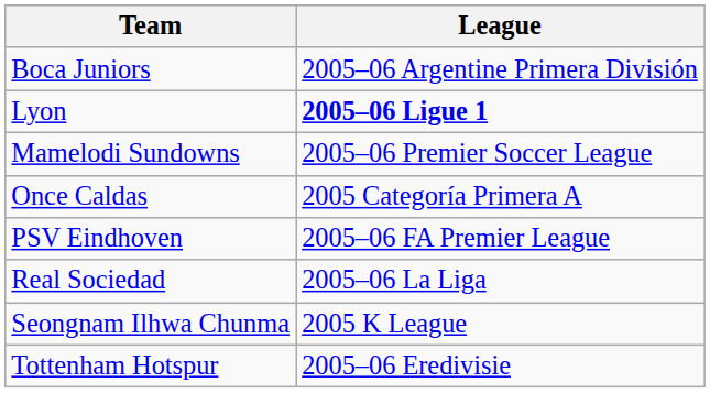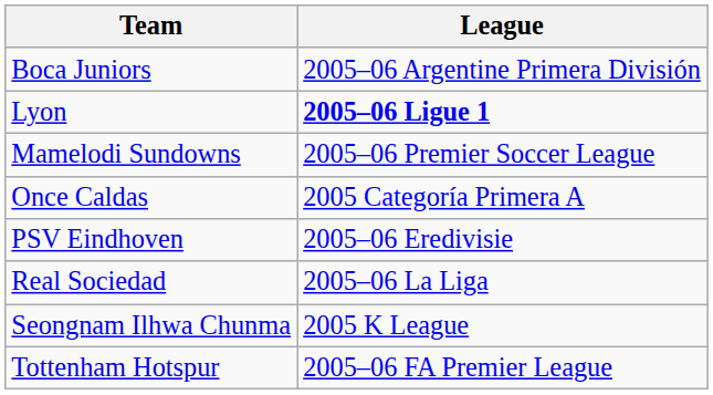PSV Eindhoven | League: 2005–06 FA Premier League -> 2005–06 Eredivisie
Tottenham Hotspur | League: 2005–06 Eredivisie -> 2005–06 FA Premier League
